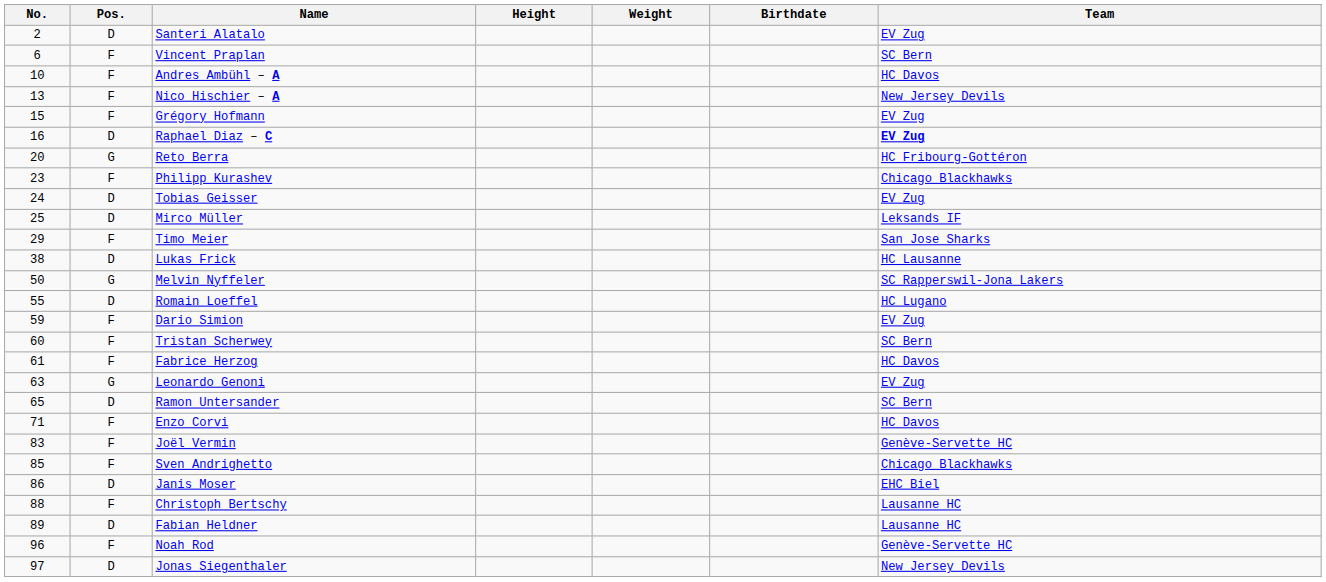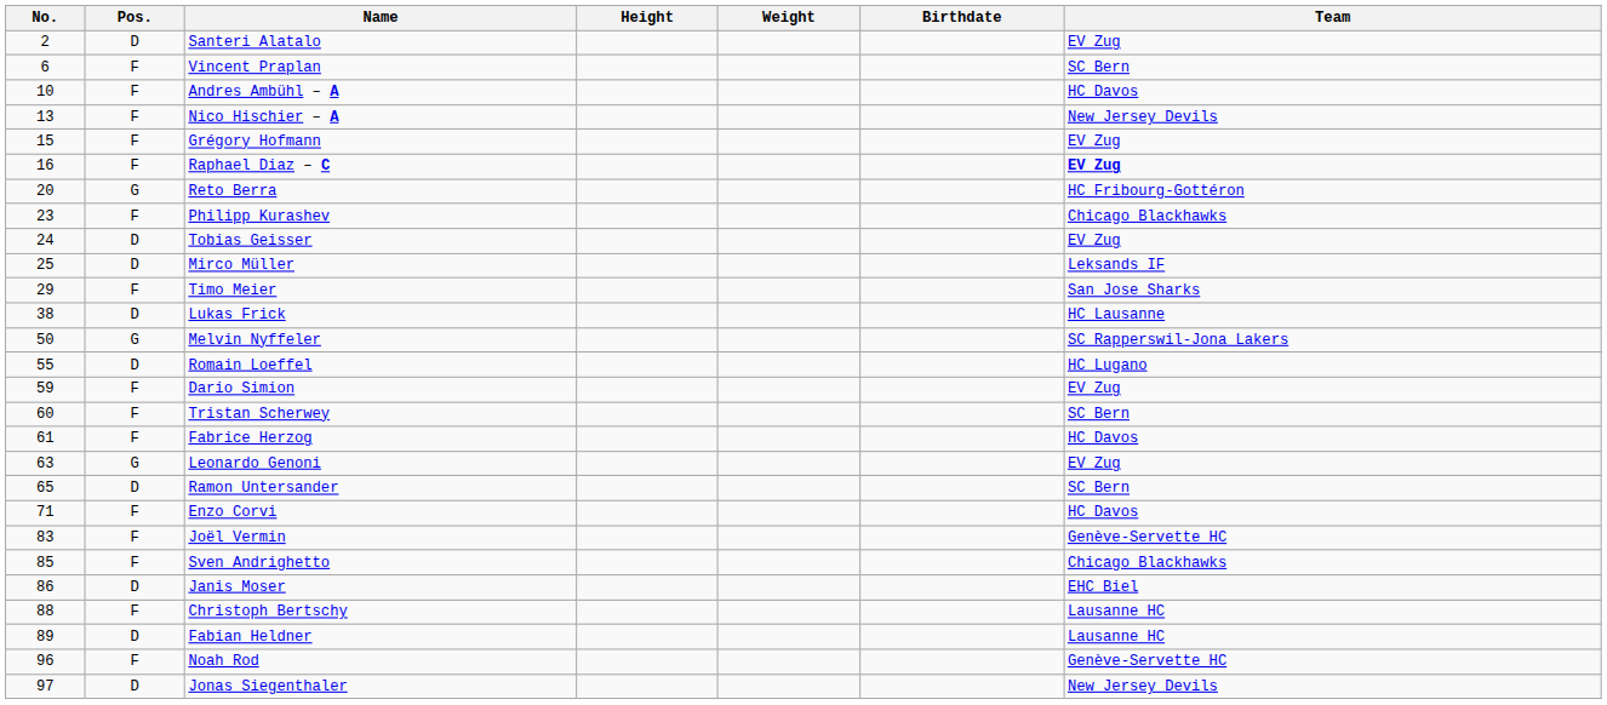Raphael Diaz – C | Pos.: D -> F
